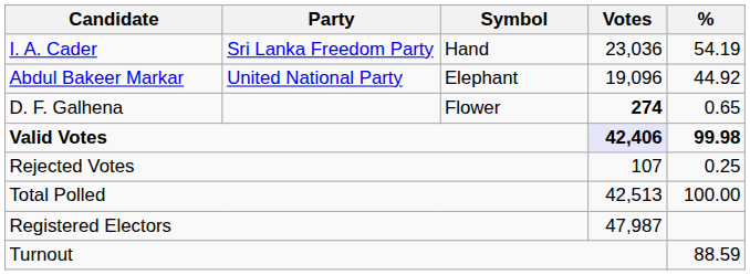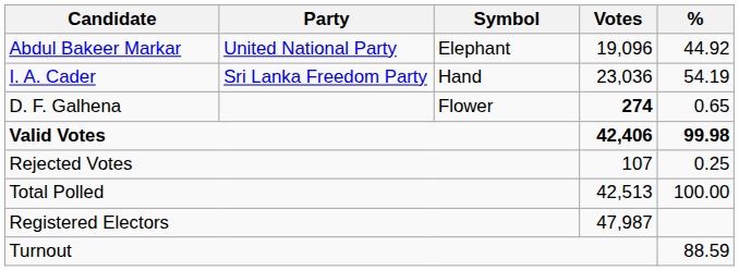rows swapped: I. A. Cader <-> Abdul Bakeer Markar
Valid Votes | Votes: lavender background -> no background
